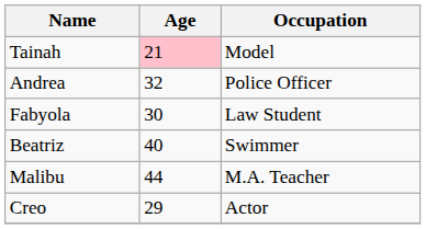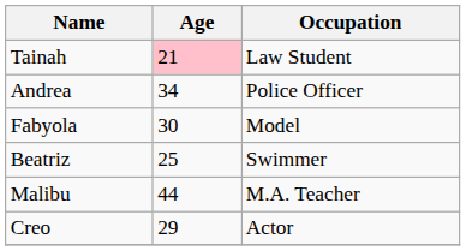Tainah | Occupation: Model -> Law Student
Andrea | Age: 32 -> 34
Fabyola | Occupation: Law Student -> Model
Beatriz | Age: 40 -> 25
